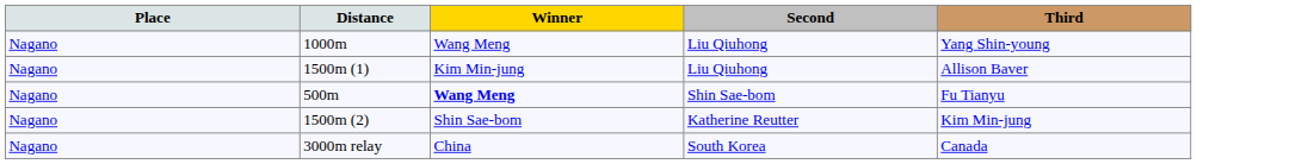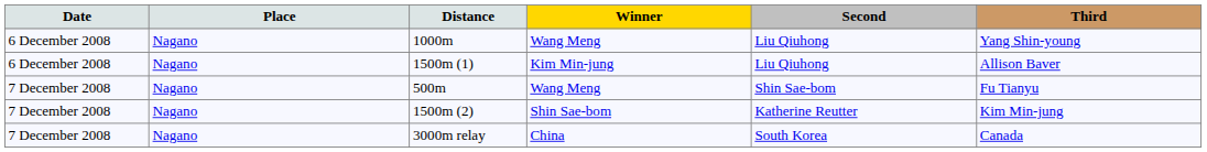+ column: Date | 6 December 2008 | 6 December 2008 | 7 December 2008 | 7 December 2008 | 7 December 2008
500m | Winner: bold -> normal
